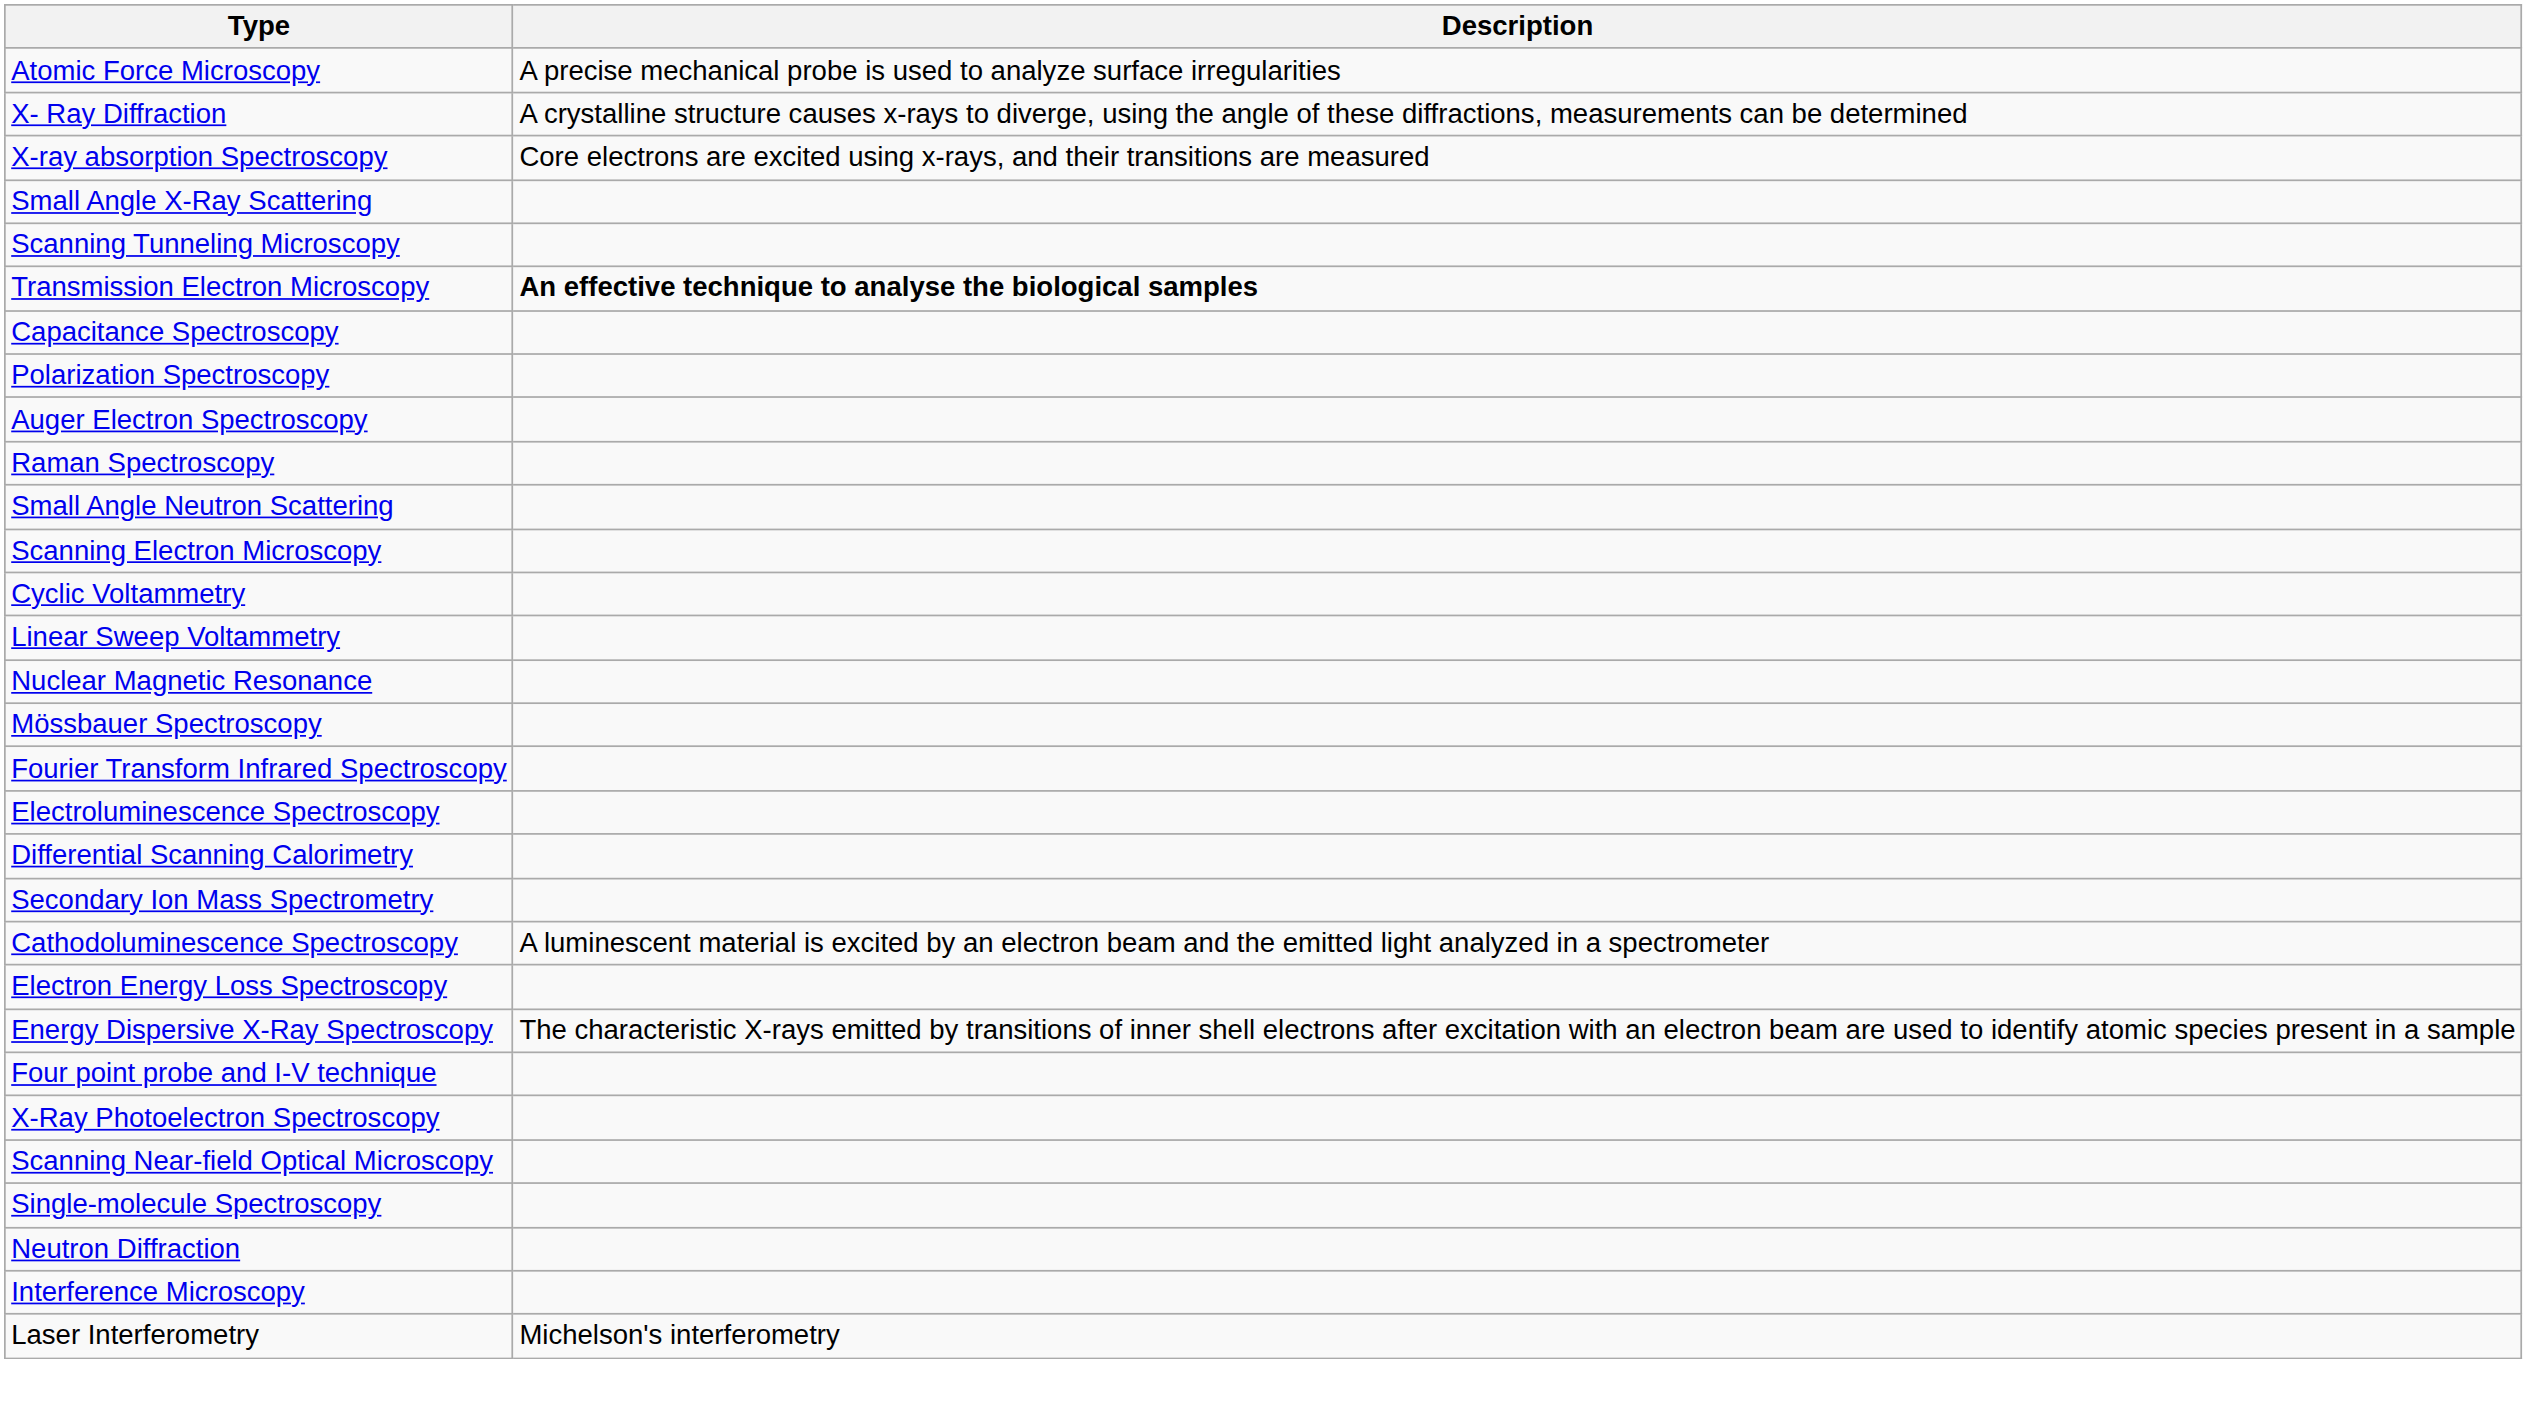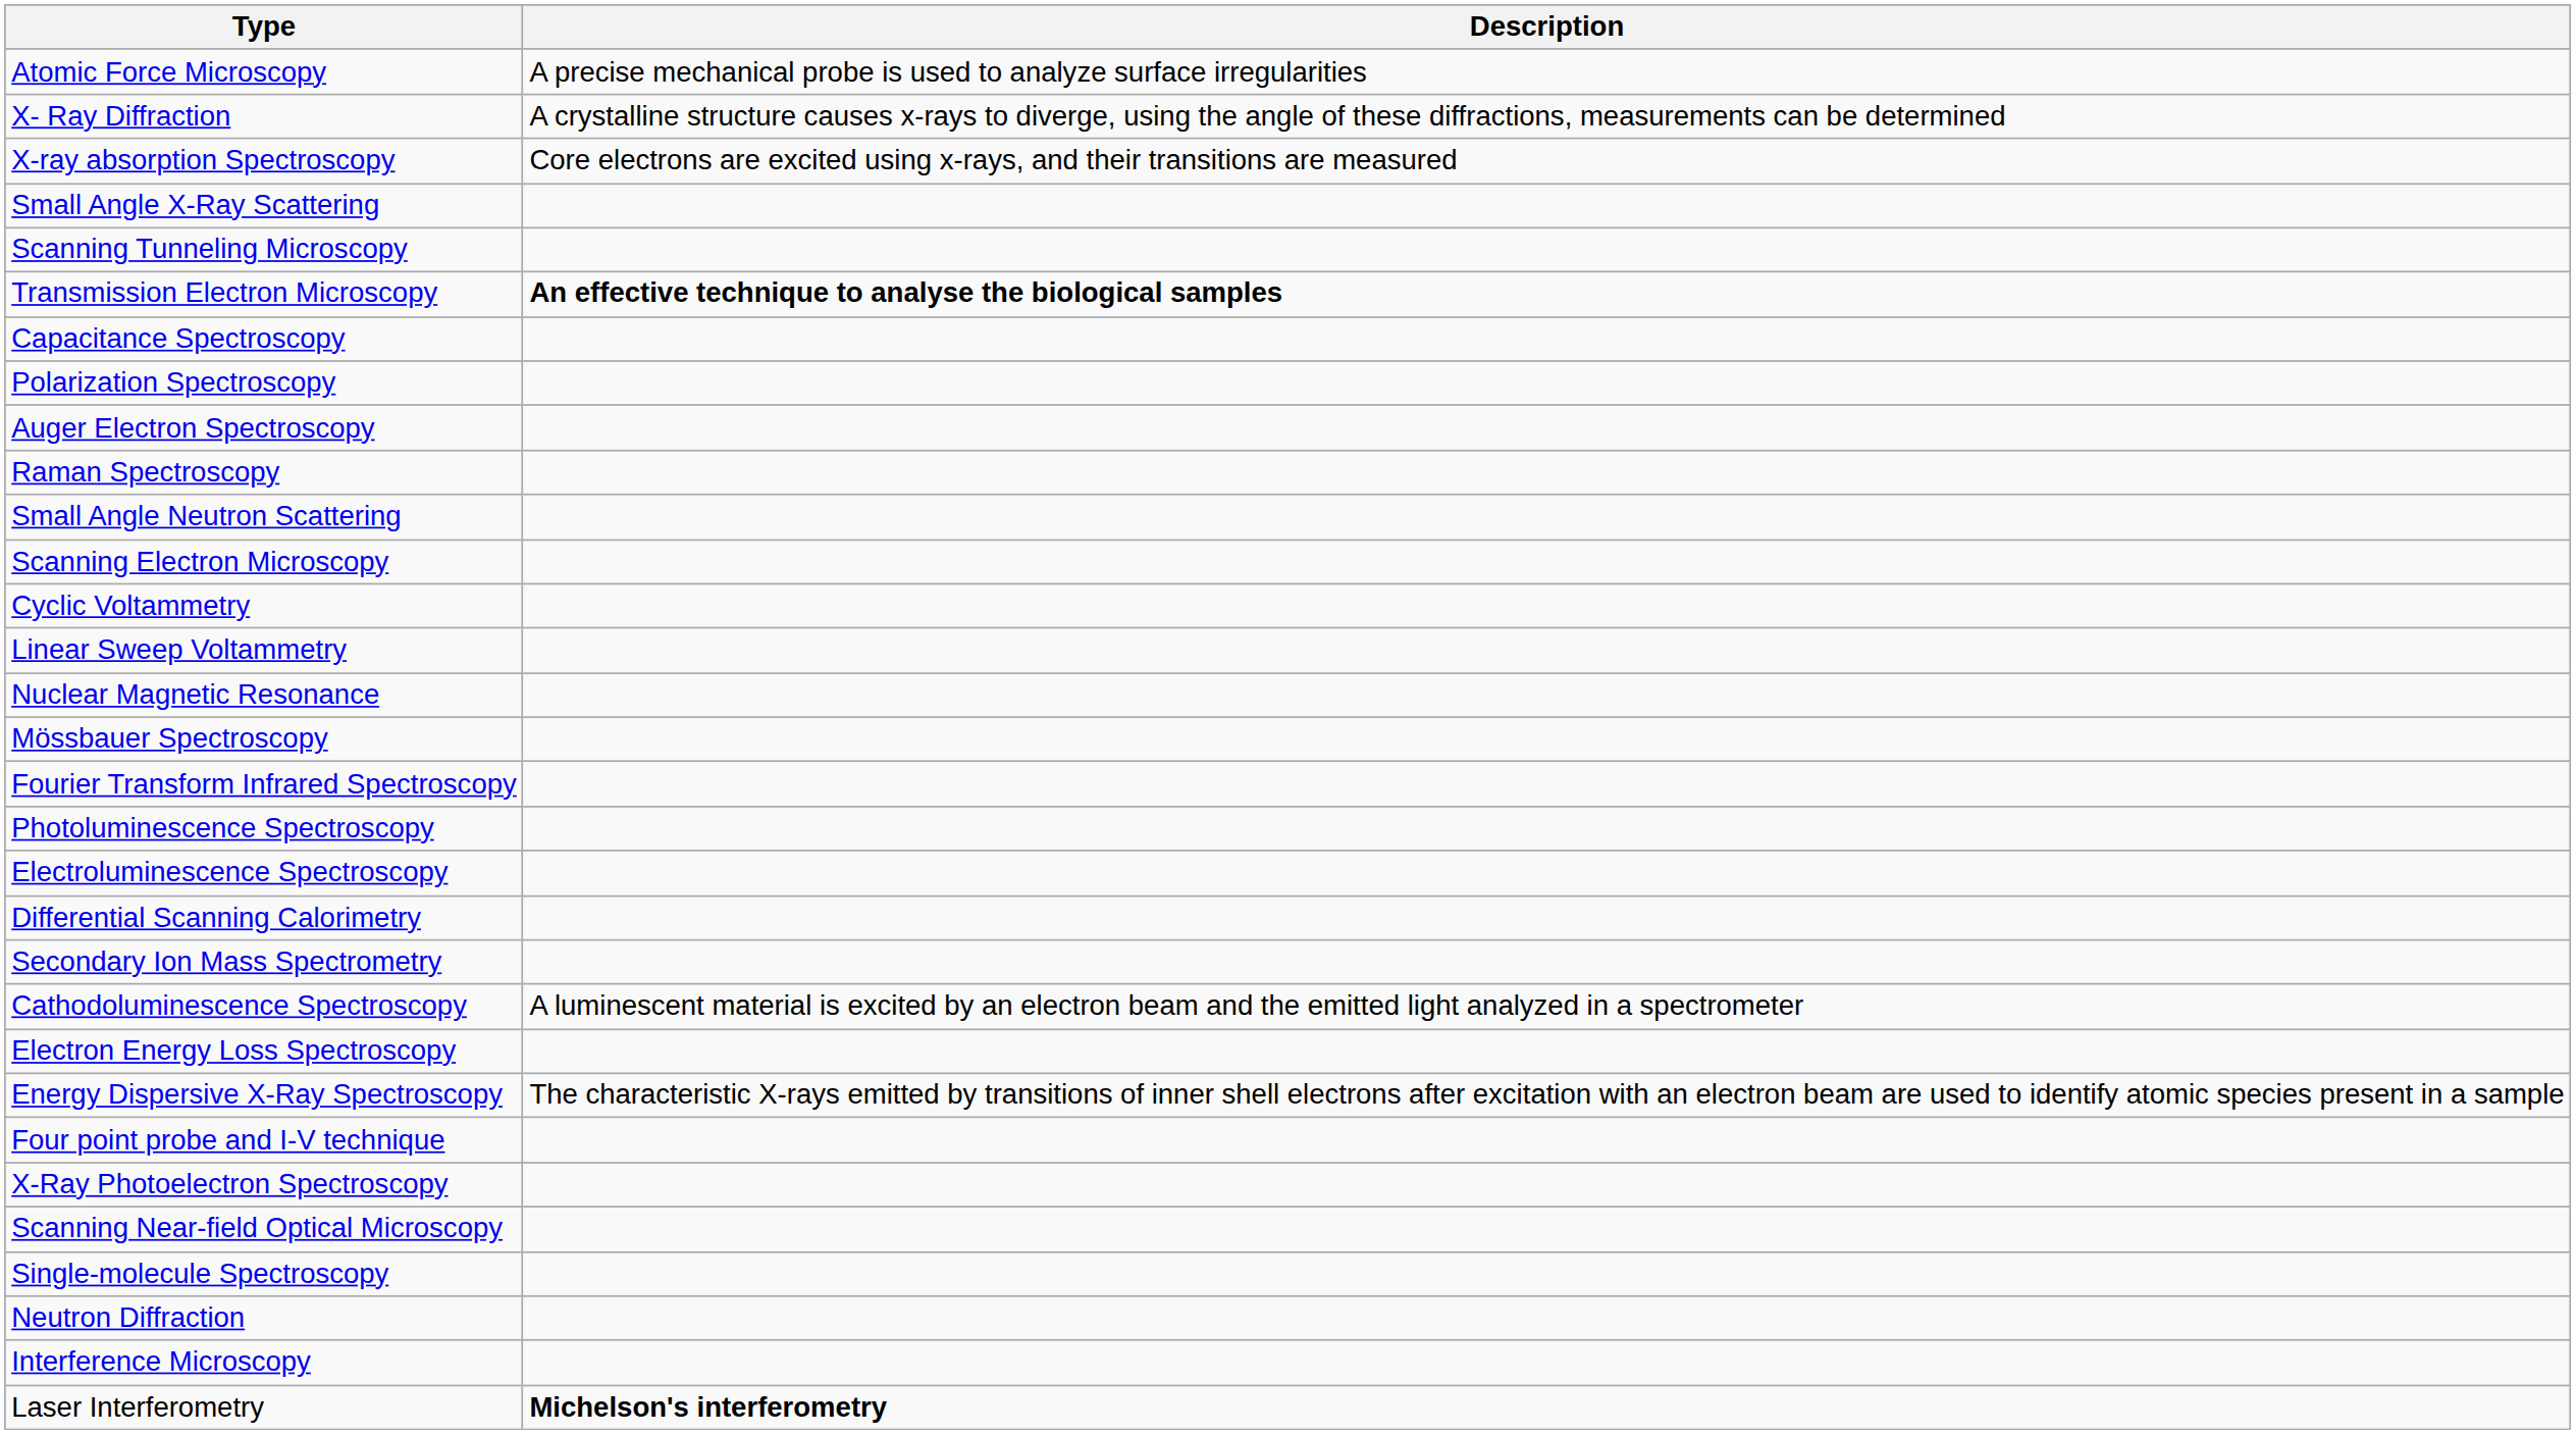+ row: Photoluminescence Spectroscopy
Laser Interferometry | Description: normal -> bold
